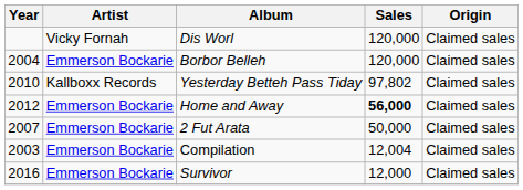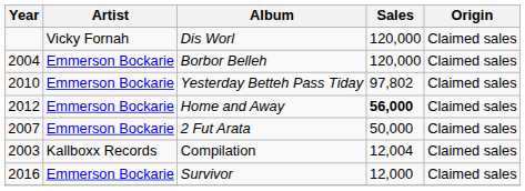Yesterday Betteh Pass Tiday | Artist: Kallboxx Records -> Emmerson Bockarie
Compilation | Artist: Emmerson Bockarie -> Kallboxx Records
